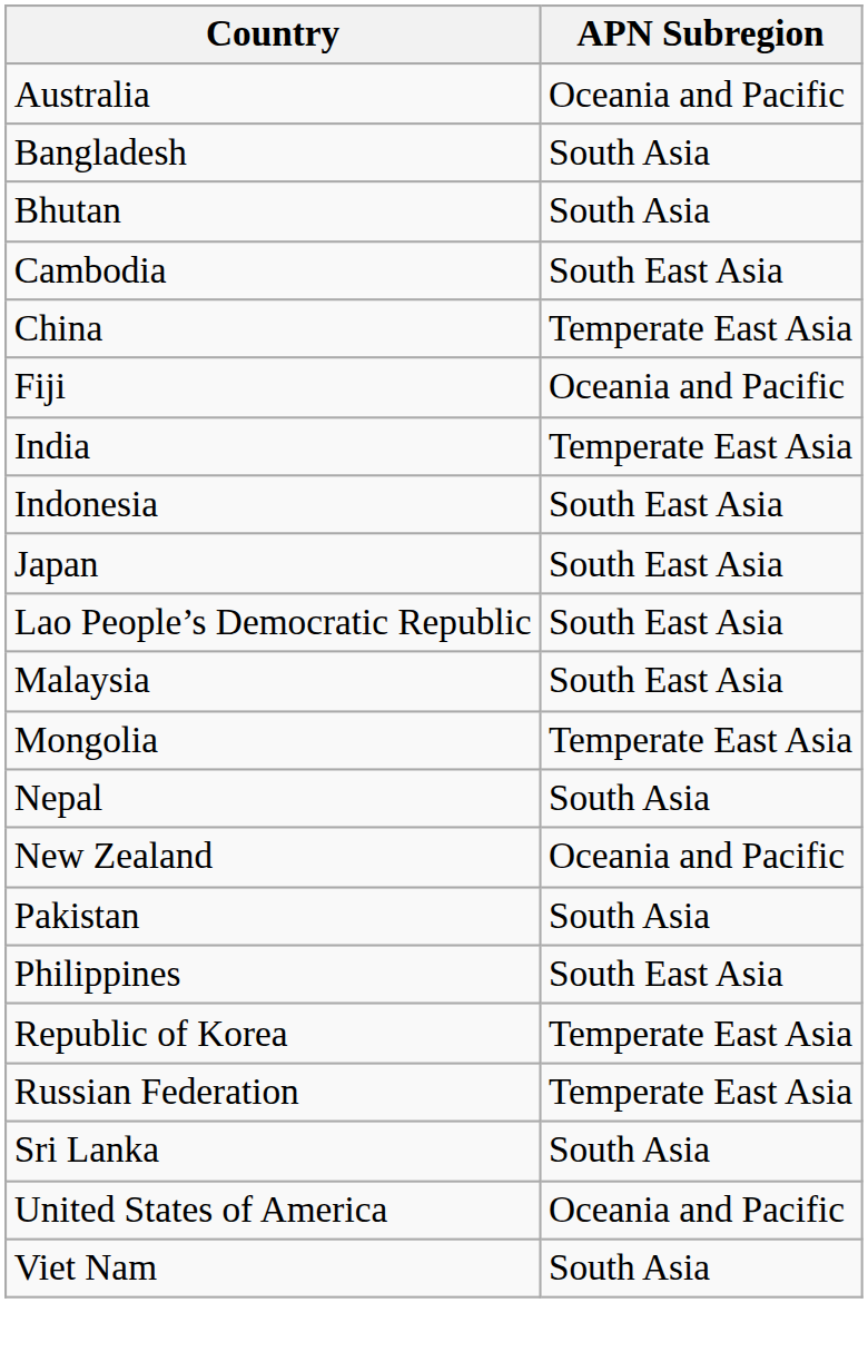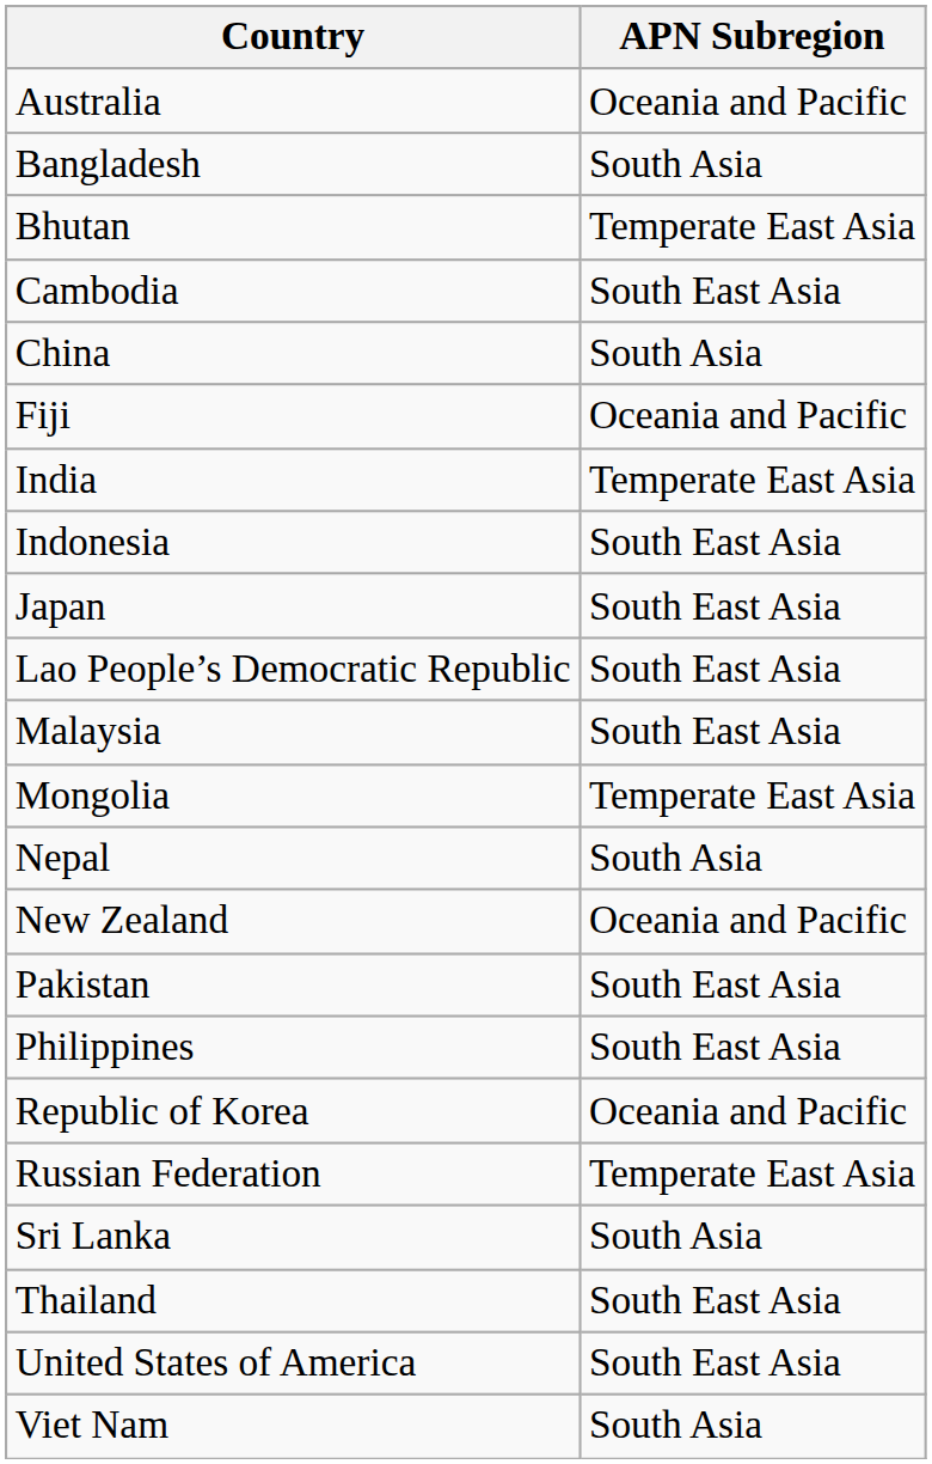Bhutan | APN Subregion: South Asia -> Temperate East Asia
China | APN Subregion: Temperate East Asia -> South Asia
Pakistan | APN Subregion: South Asia -> South East Asia
Republic of Korea | APN Subregion: Temperate East Asia -> Oceania and Pacific
+ row: Thailand | South East Asia
United States of America | APN Subregion: Oceania and Pacific -> South East Asia
